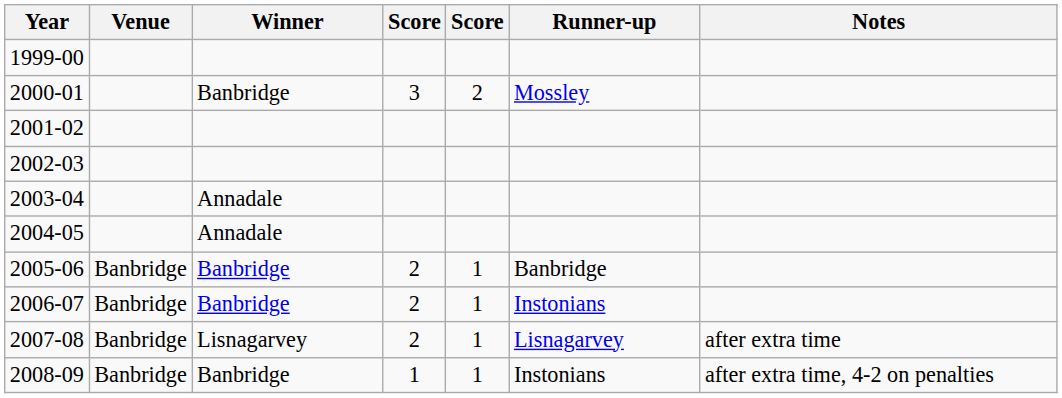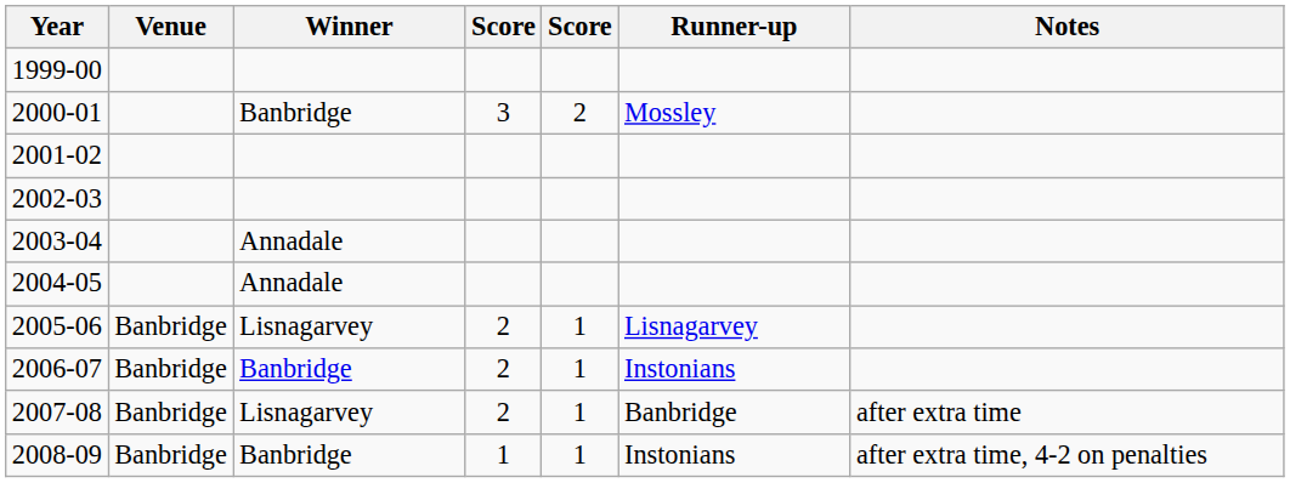2005-06 | Winner: Banbridge -> Lisnagarvey
2005-06 | Runner-up: Banbridge -> Lisnagarvey
2007-08 | Runner-up: Lisnagarvey -> Banbridge
